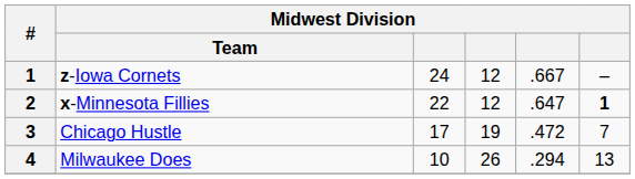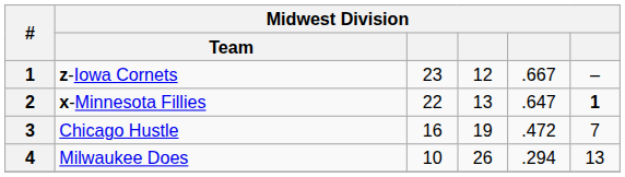z-Iowa Cornets | column 3: 24 -> 23
x-Minnesota Fillies | column 4: 12 -> 13
Chicago Hustle | column 3: 17 -> 16
